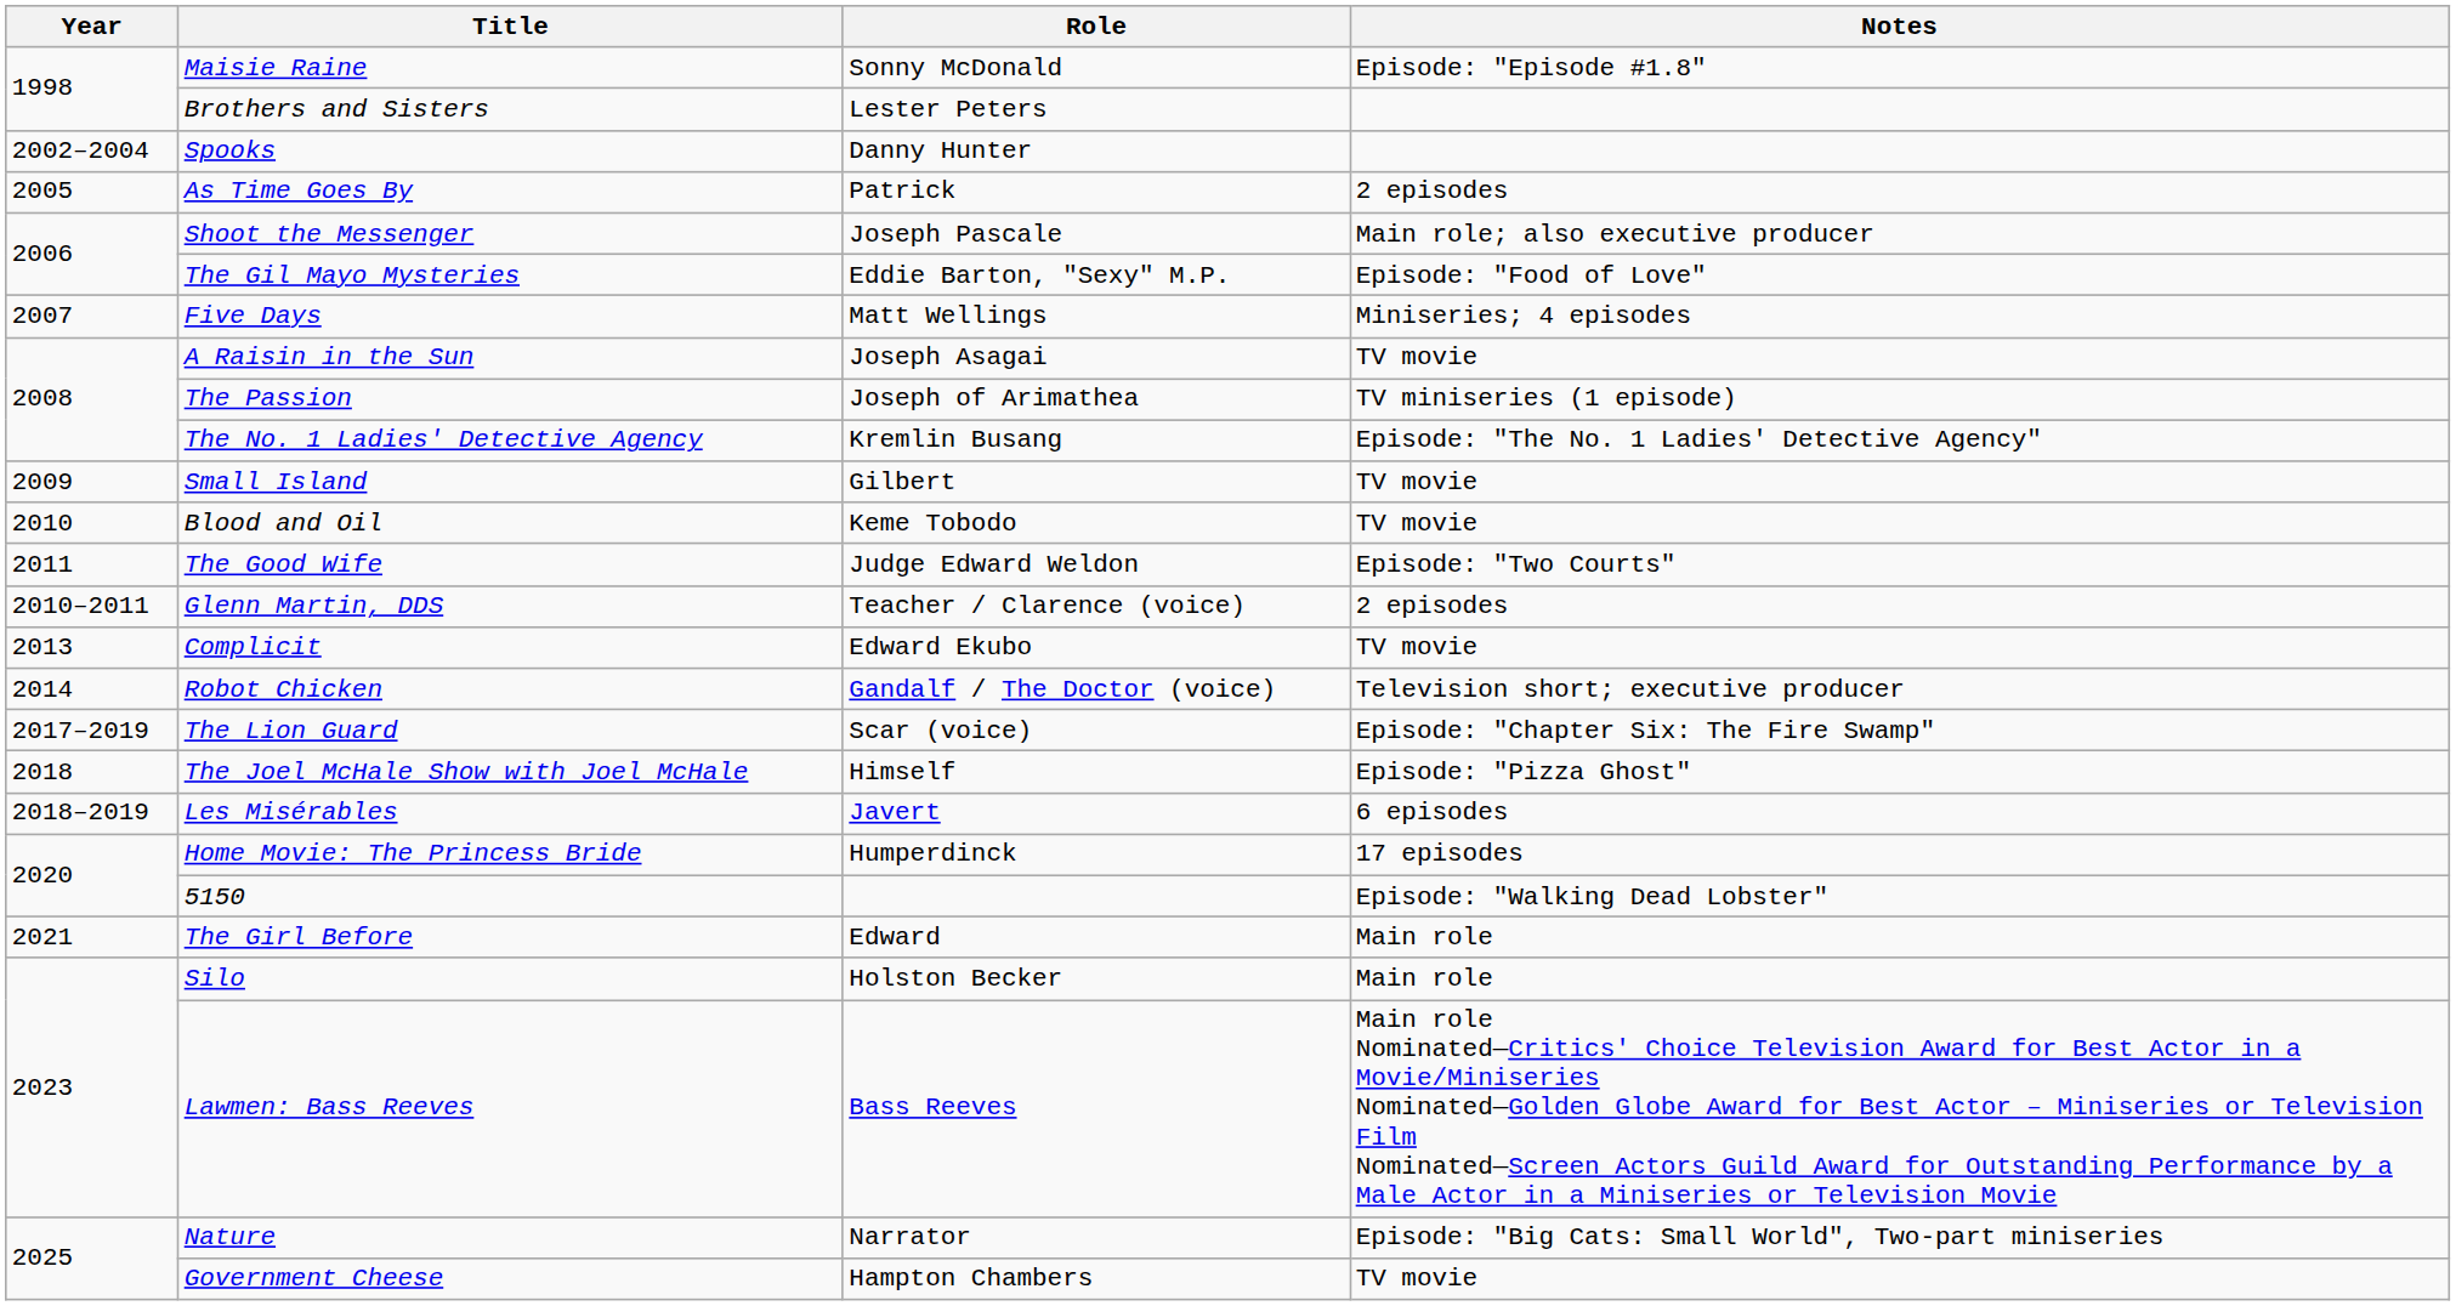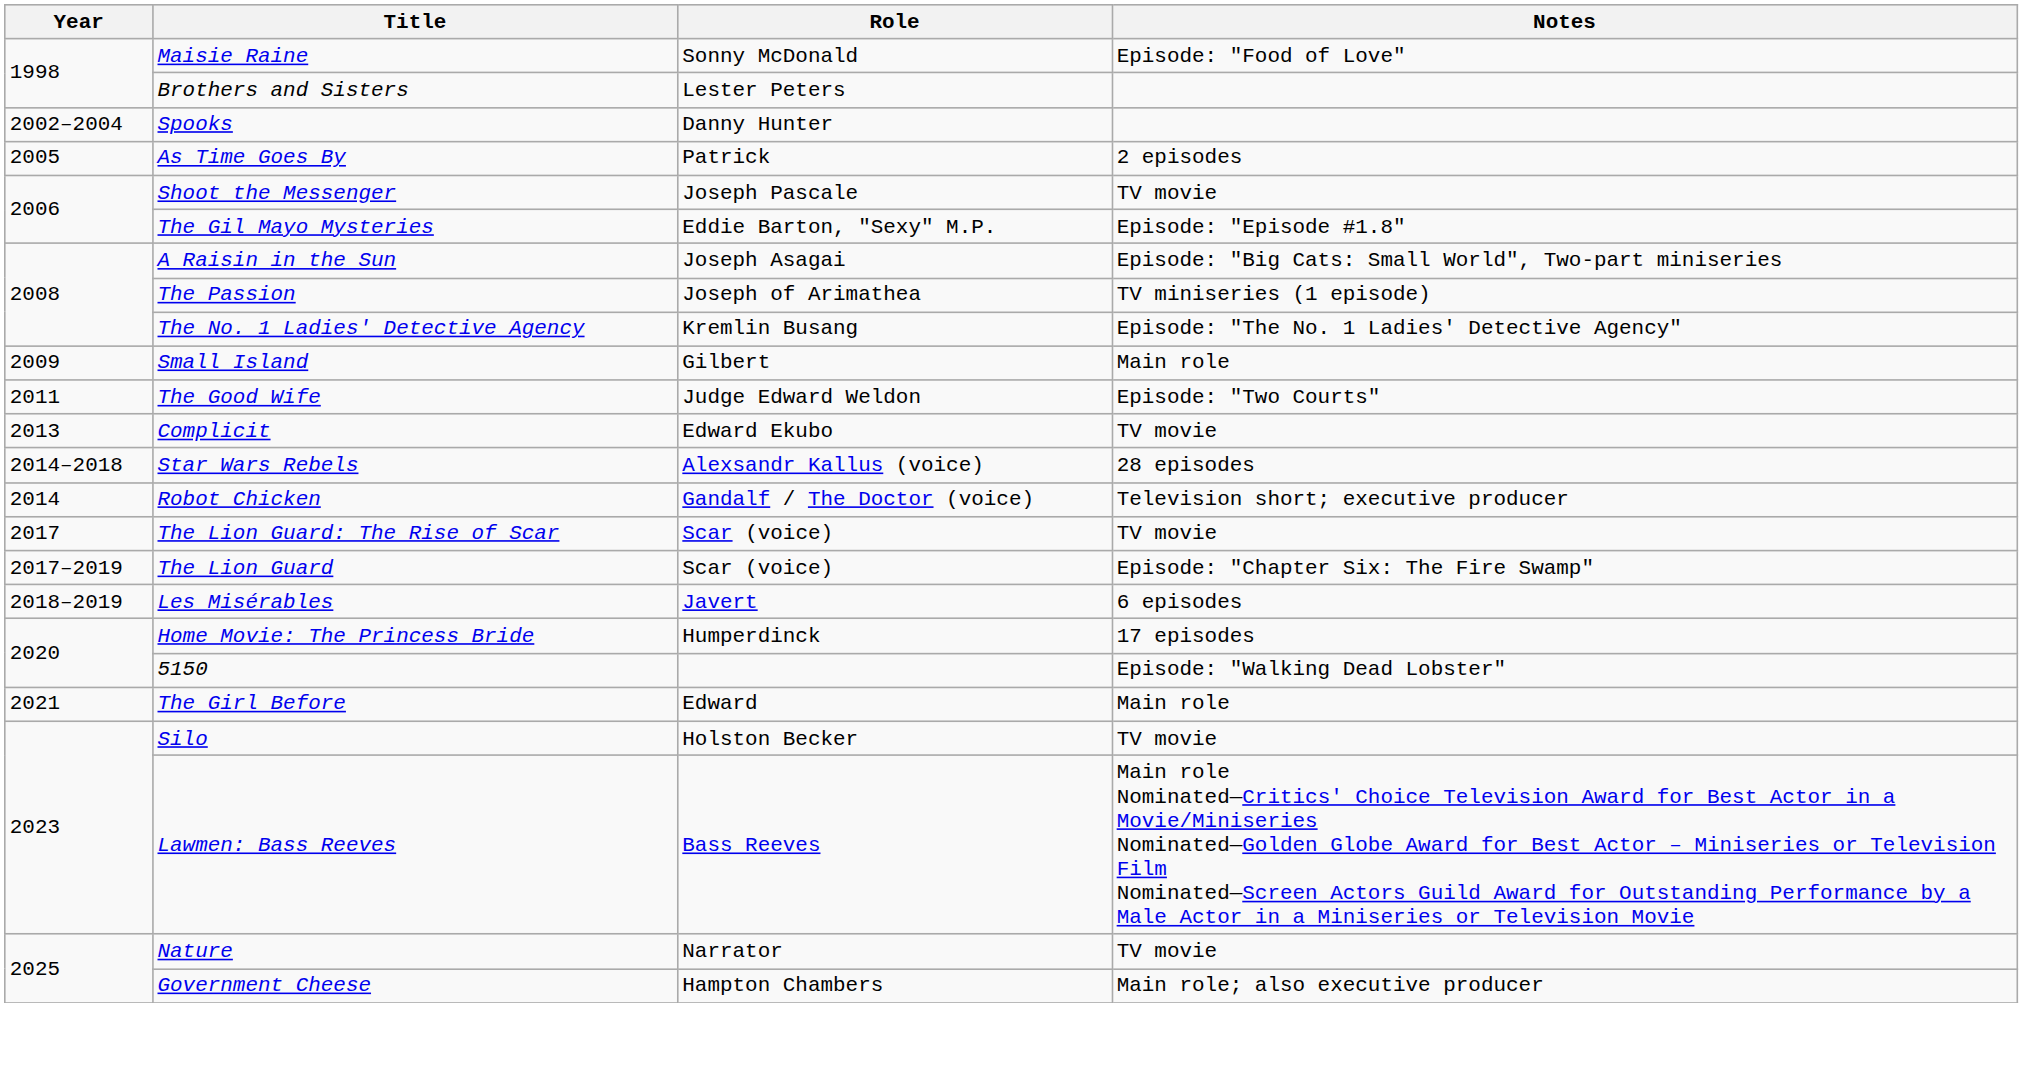Maisie Raine | Notes: Episode: "Episode #1.8" -> Episode: "Food of Love"
Shoot the Messenger | Notes: Main role; also executive producer -> TV movie
The Gil Mayo Mysteries | Notes: Episode: "Food of Love" -> Episode: "Episode #1.8"
- row: 2007 | Five Days | Matt Wellings | Miniseries; 4 episodes
A Raisin in the Sun | Notes: TV movie -> Episode: "Big Cats: Small World", Two-part miniseries
Small Island | Notes: TV movie -> Main role
- row: 2010 | Blood and Oil | Keme Tobodo | TV movie
- row: 2010–2011 | Glenn Martin, DDS | Teacher / Clarence (voice) | 2 episodes
+ row: 2014–2018 | Star Wars Rebels | Alexsandr Kallus (voice) | 28 episodes
+ row: 2017 | The Lion Guard: The Rise of Scar | Scar (voice) | TV movie
- row: 2018 | The Joel McHale Show with Joel McHale | Himself | Episode: "Pizza Ghost"
Silo | Notes: Main role -> TV movie
Nature | Notes: Episode: "Big Cats: Small World", Two-part miniseries -> TV movie
Government Cheese | Notes: TV movie -> Main role; also executive producer
